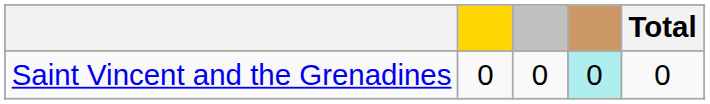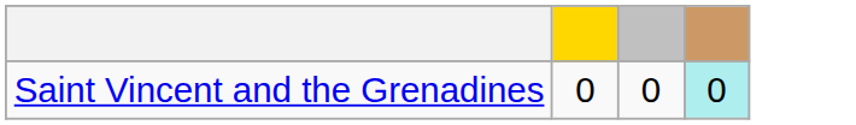- column: Total | 0
